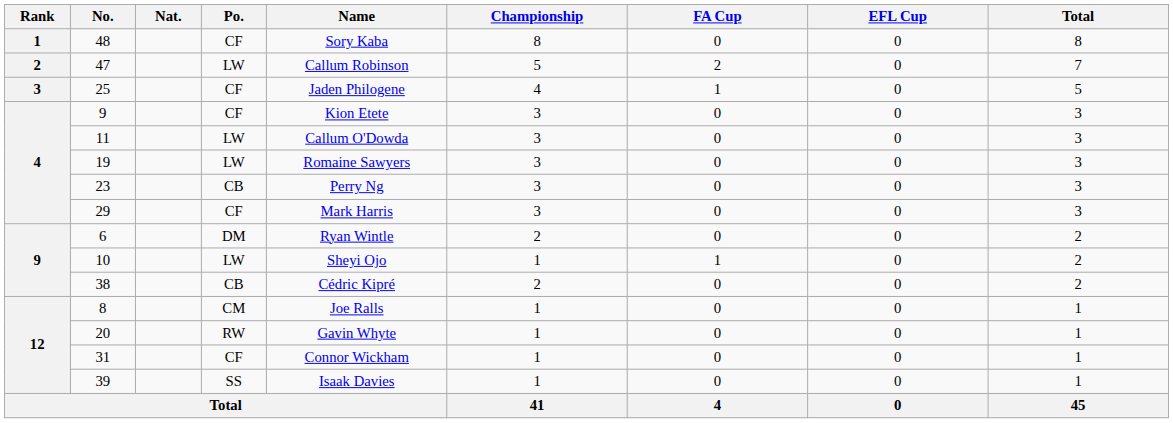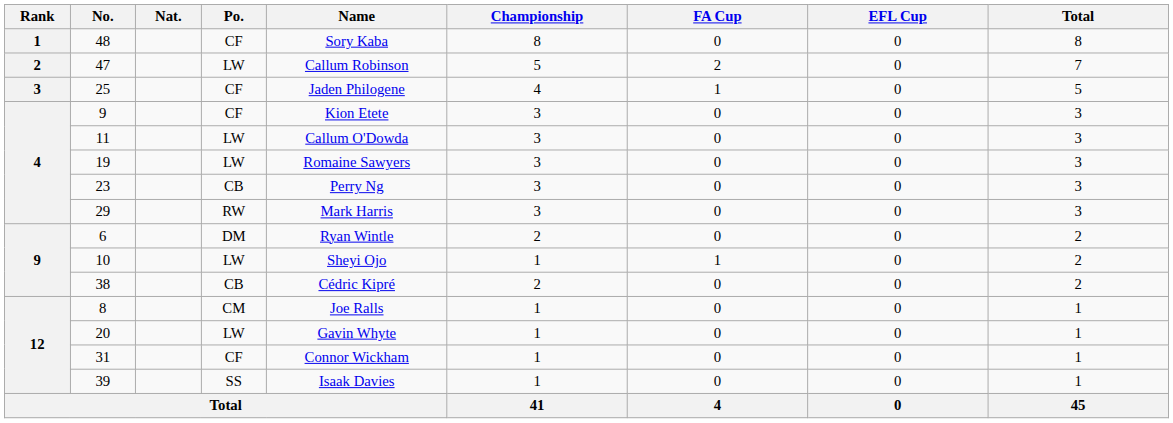29 | Po.: CF -> RW
20 | Po.: RW -> LW
